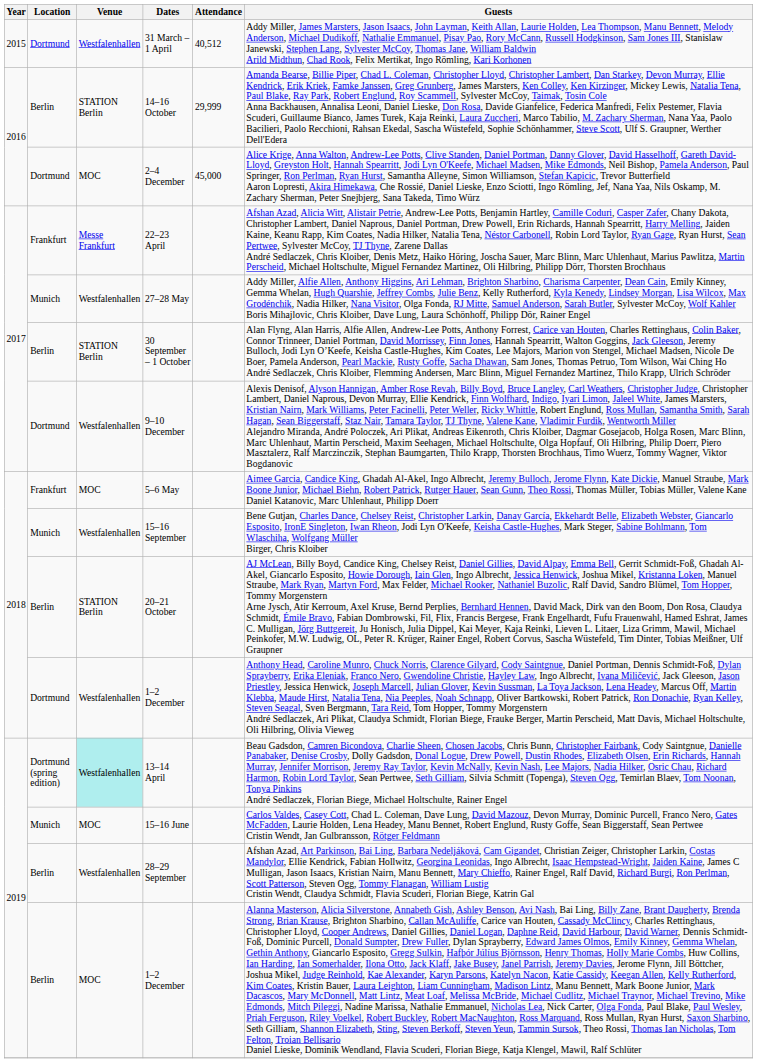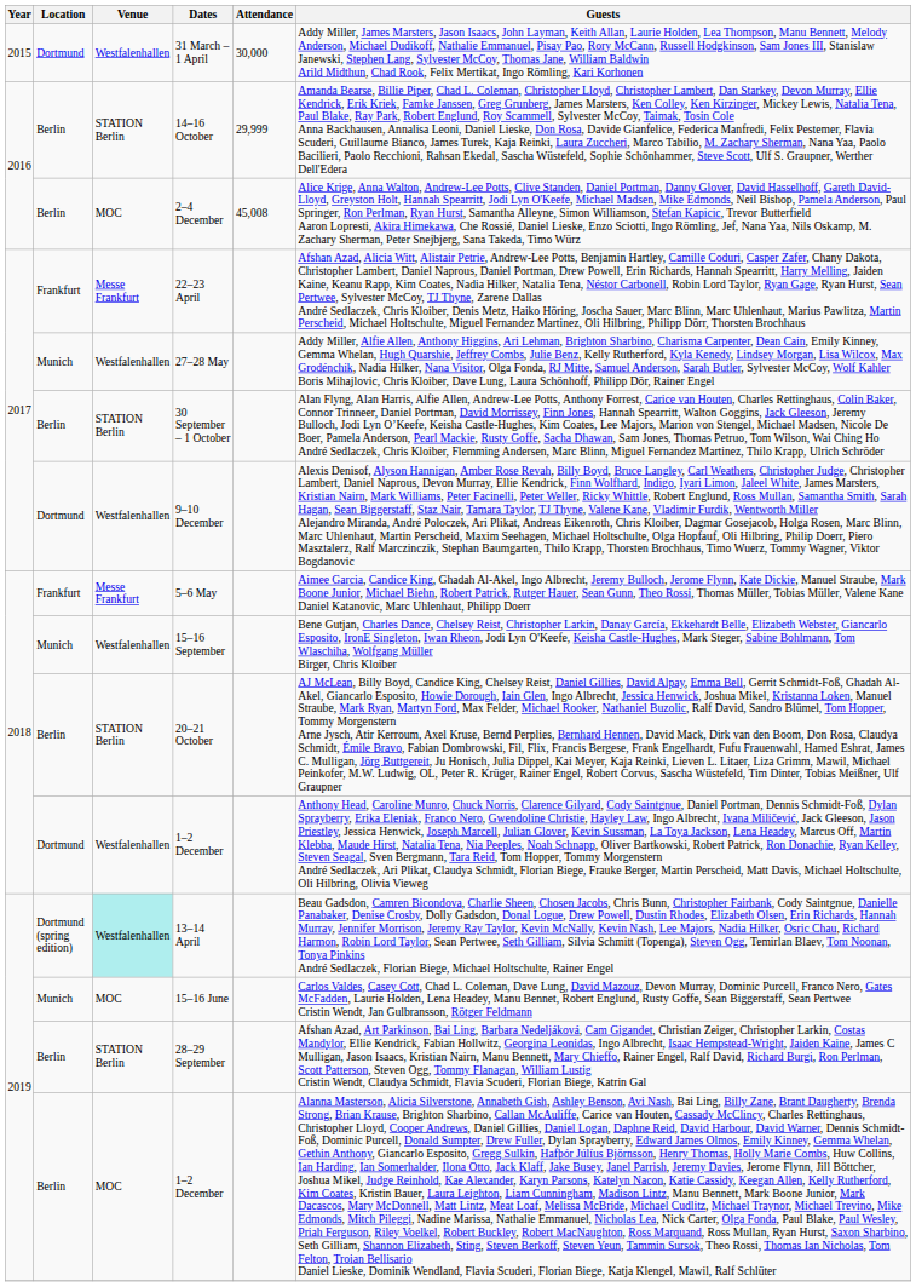31 March – 1 April | Attendance: 40,512 -> 30,000
2–4 December | Location: Dortmund -> Berlin
2–4 December | Attendance: 45,000 -> 45,008
5–6 May | Venue: MOC -> Messe Frankfurt
28–29 September | Venue: Westfalenhallen -> STATION Berlin
